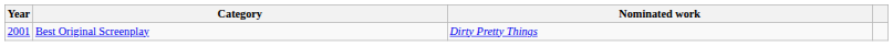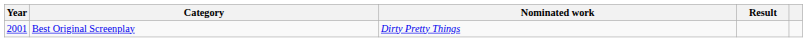+ column: Result
